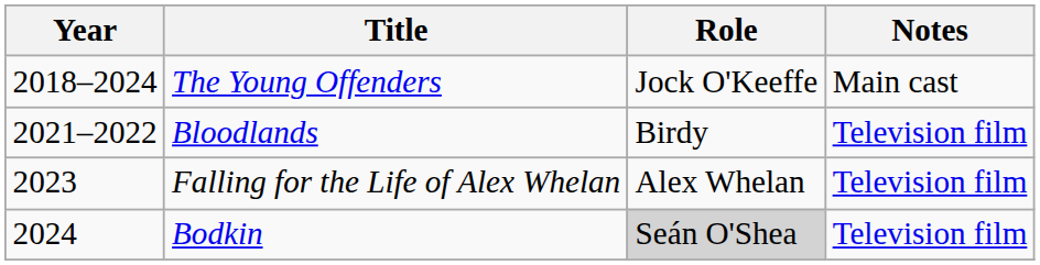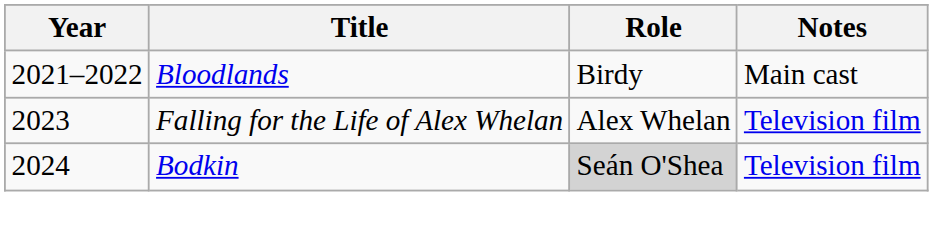- row: 2018–2024 | The Young Offenders | Jock O'Keeffe | Main cast
Bloodlands | Notes: Television film -> Main cast
